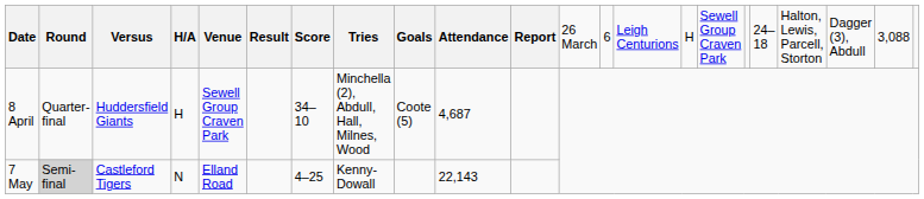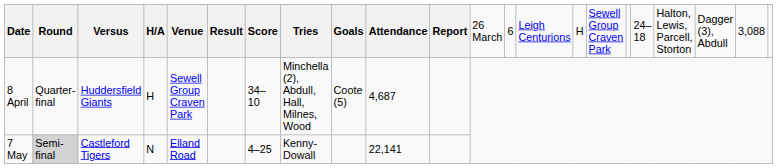7 May | column 10: 22,143 -> 22,141
